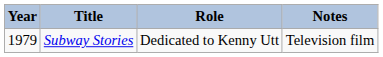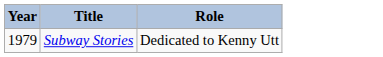- column: Notes | Television film
